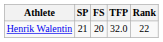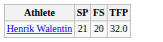- column: Rank | 22
